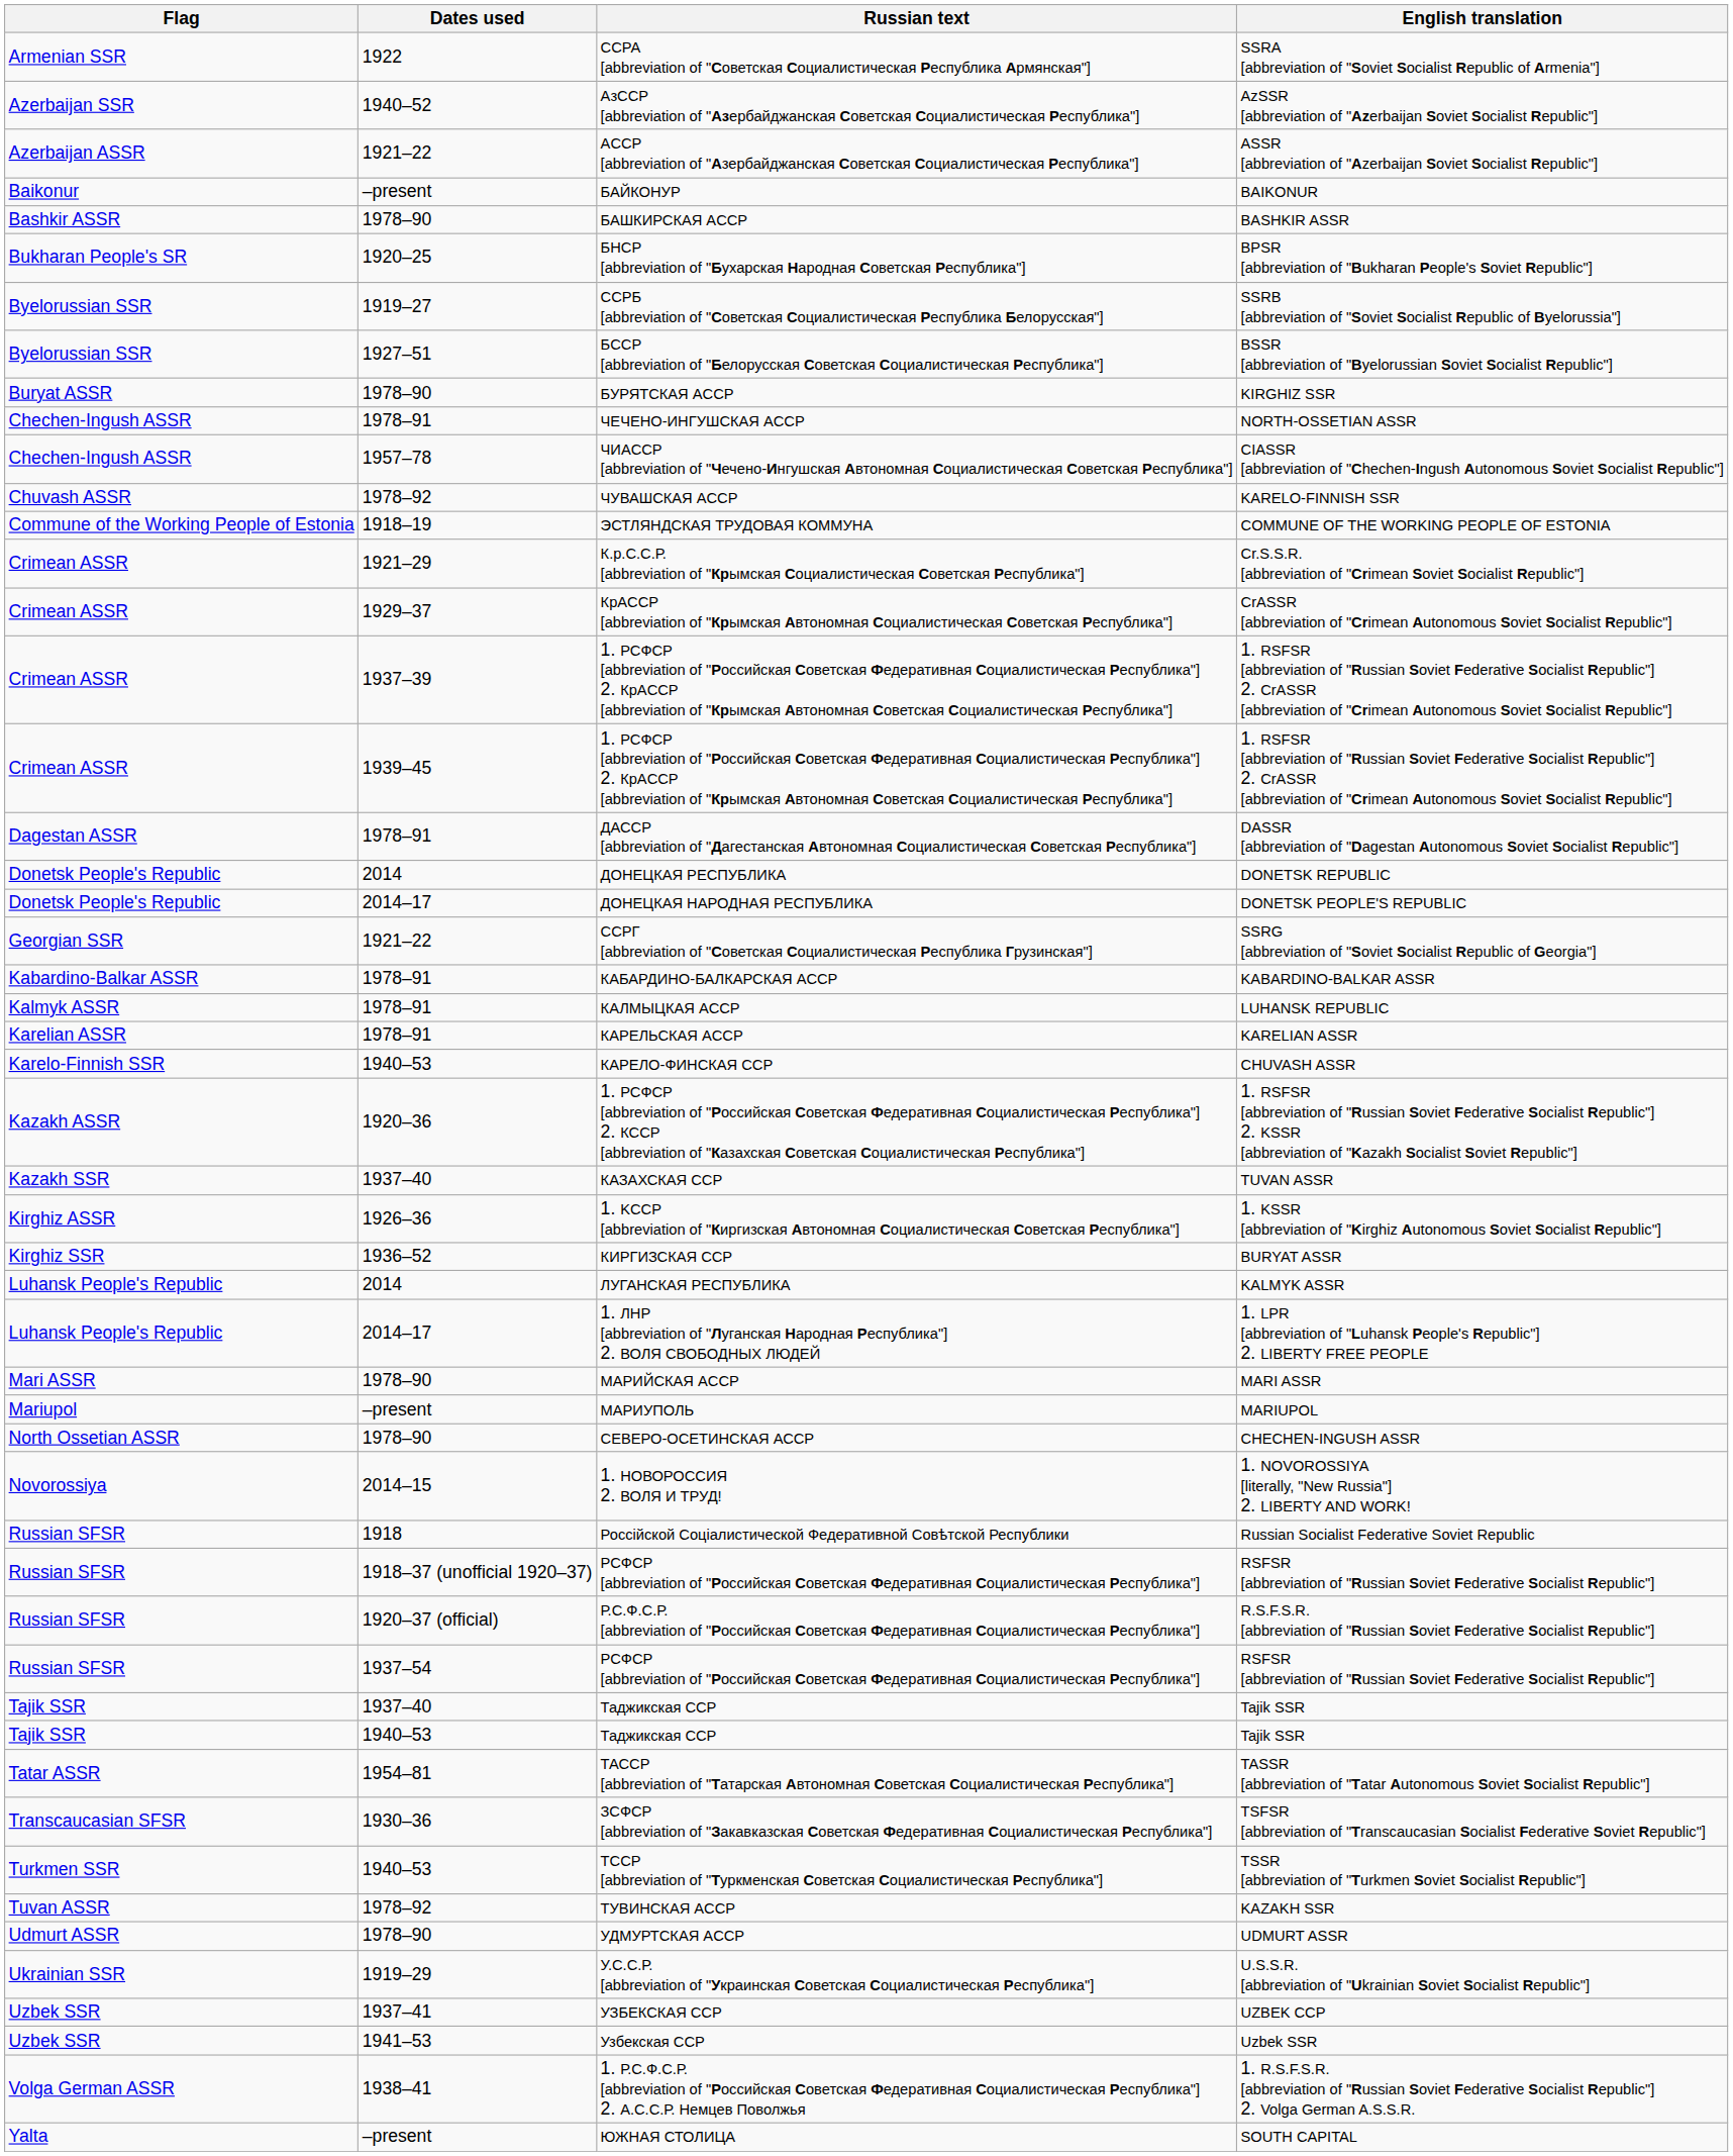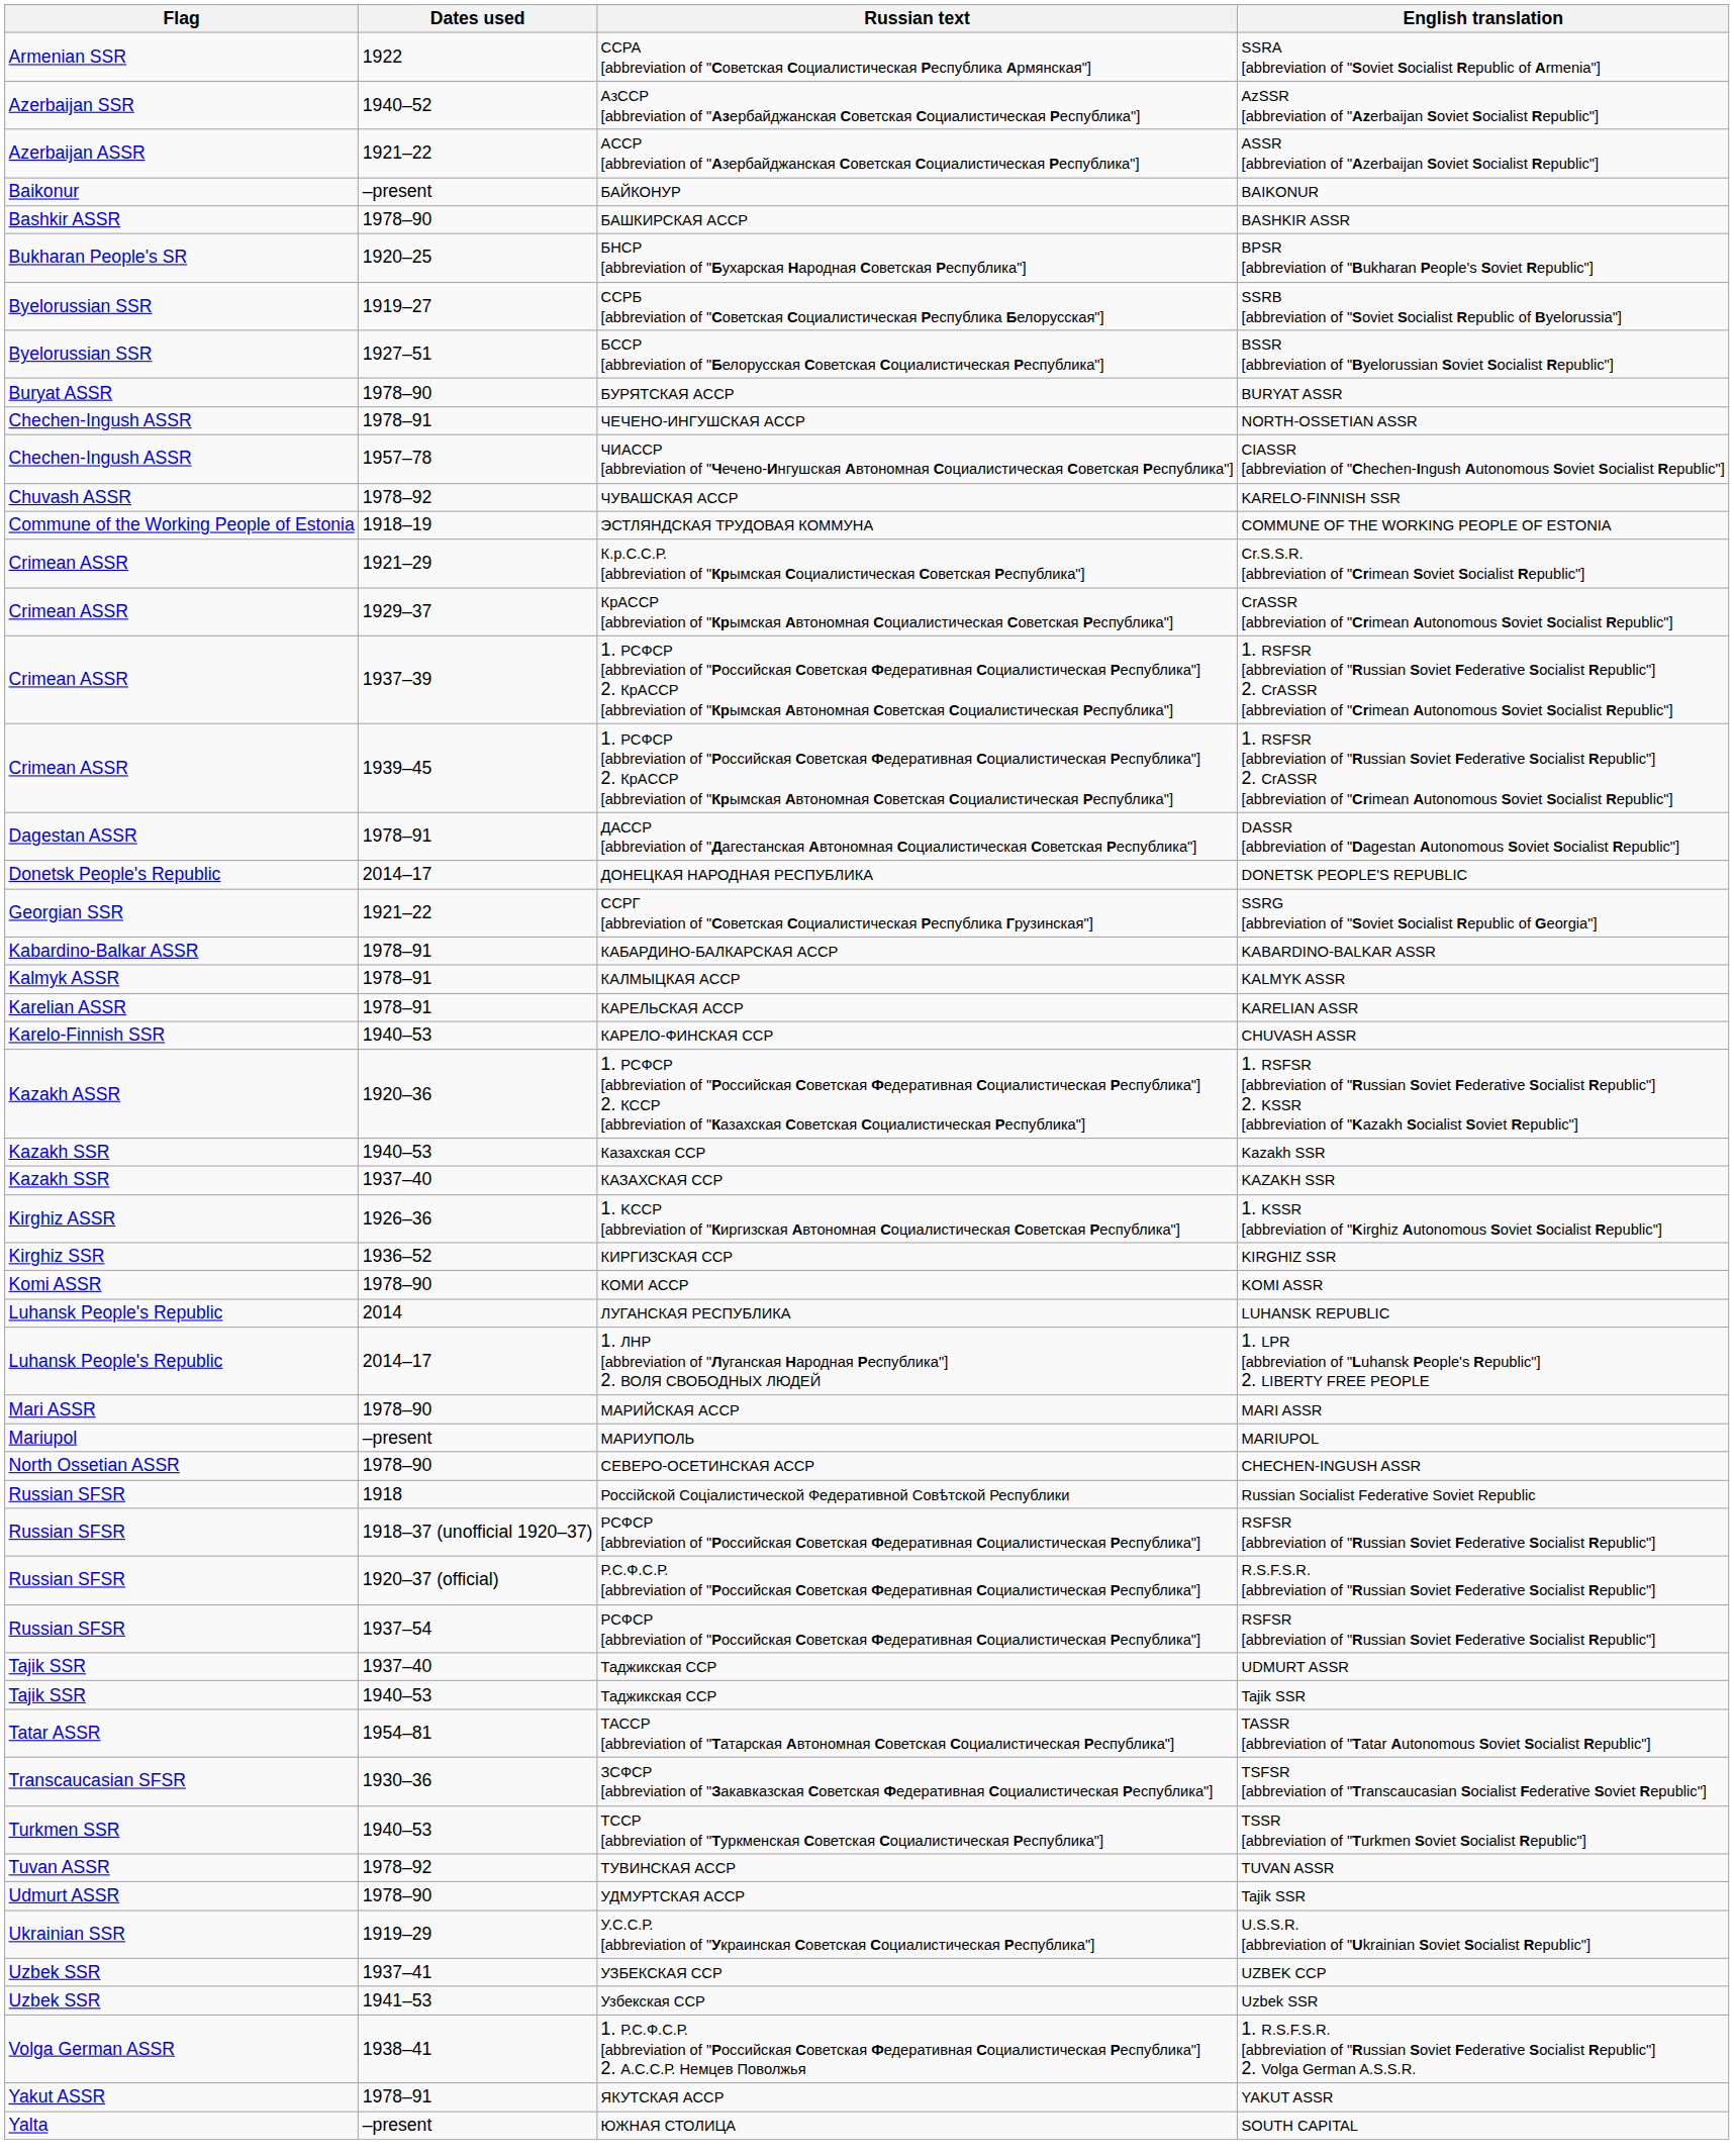БУРЯТСКАЯ ACCP | English translation: KIRGHIZ SSR -> BURYAT ASSR
- row: Donetsk People's Republic | 2014 | ДОНЕЦКАЯ РЕСПУБЛИКА | DONETSK REPUBLIC
КАЛМЫЦКАЯ ACCP | English translation: LUHANSK REPUBLIC -> KALMYK ASSR
+ row: Kazakh SSR | 1940–53 | Казахская ССР | Kazakh SSR
КАЗАХСКАЯ CCP | English translation: TUVAN ASSR -> KAZAKH SSR
КИРГИЗСКАЯ CCP | English translation: BURYAT ASSR -> KIRGHIZ SSR
+ row: Komi ASSR | 1978–90 | КОМИ АССР | KOMI ASSR
ЛУГАНСКАЯ РЕСПУБЛИКА | English translation: KALMYK ASSR -> LUHANSK REPUBLIC
- row: Novorossiya | 2014–15 | 1. НОВОРОССИЯ 2. ВОЛЯ И ТРУД! | 1. NOVOROSSIYA [literally, "New Russia"] 2. LIBERTY AND WORK!
1937–40 / Таджикская ССР | English translation: Tajik SSR -> UDMURT ASSR
ТУВИНСКАЯ ACCP | English translation: KAZAKH SSR -> TUVAN ASSR
УДМУРТСКАЯ ACCP | English translation: UDMURT ASSR -> Tajik SSR
+ row: Yakut ASSR | 1978–91 | ЯКУТСКАЯ ACCP | YAKUT ASSR
